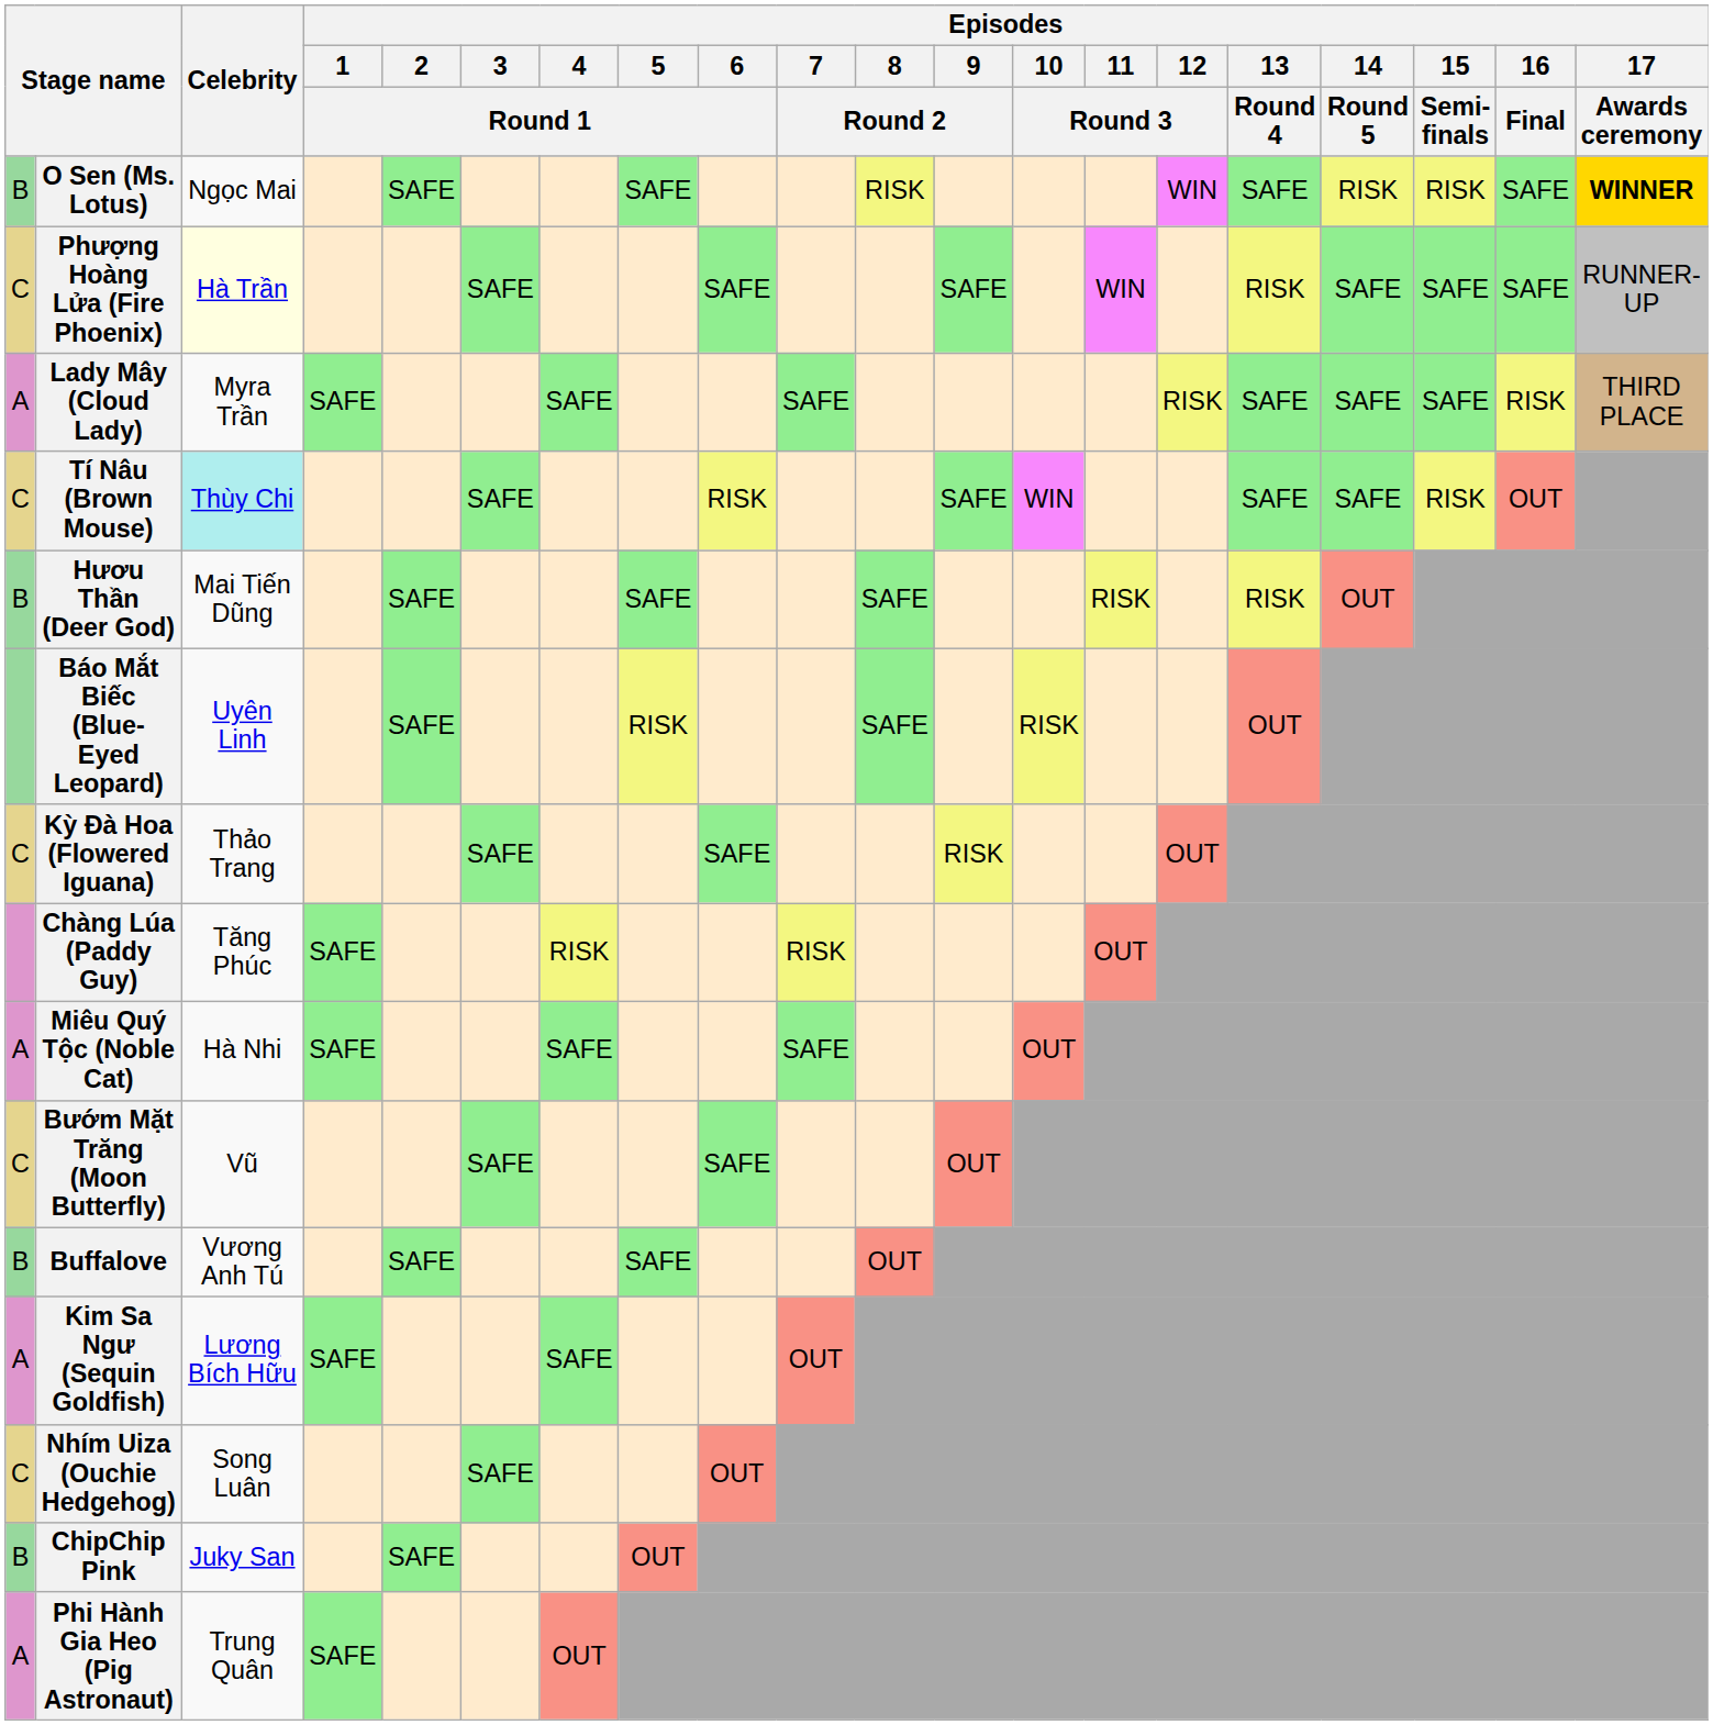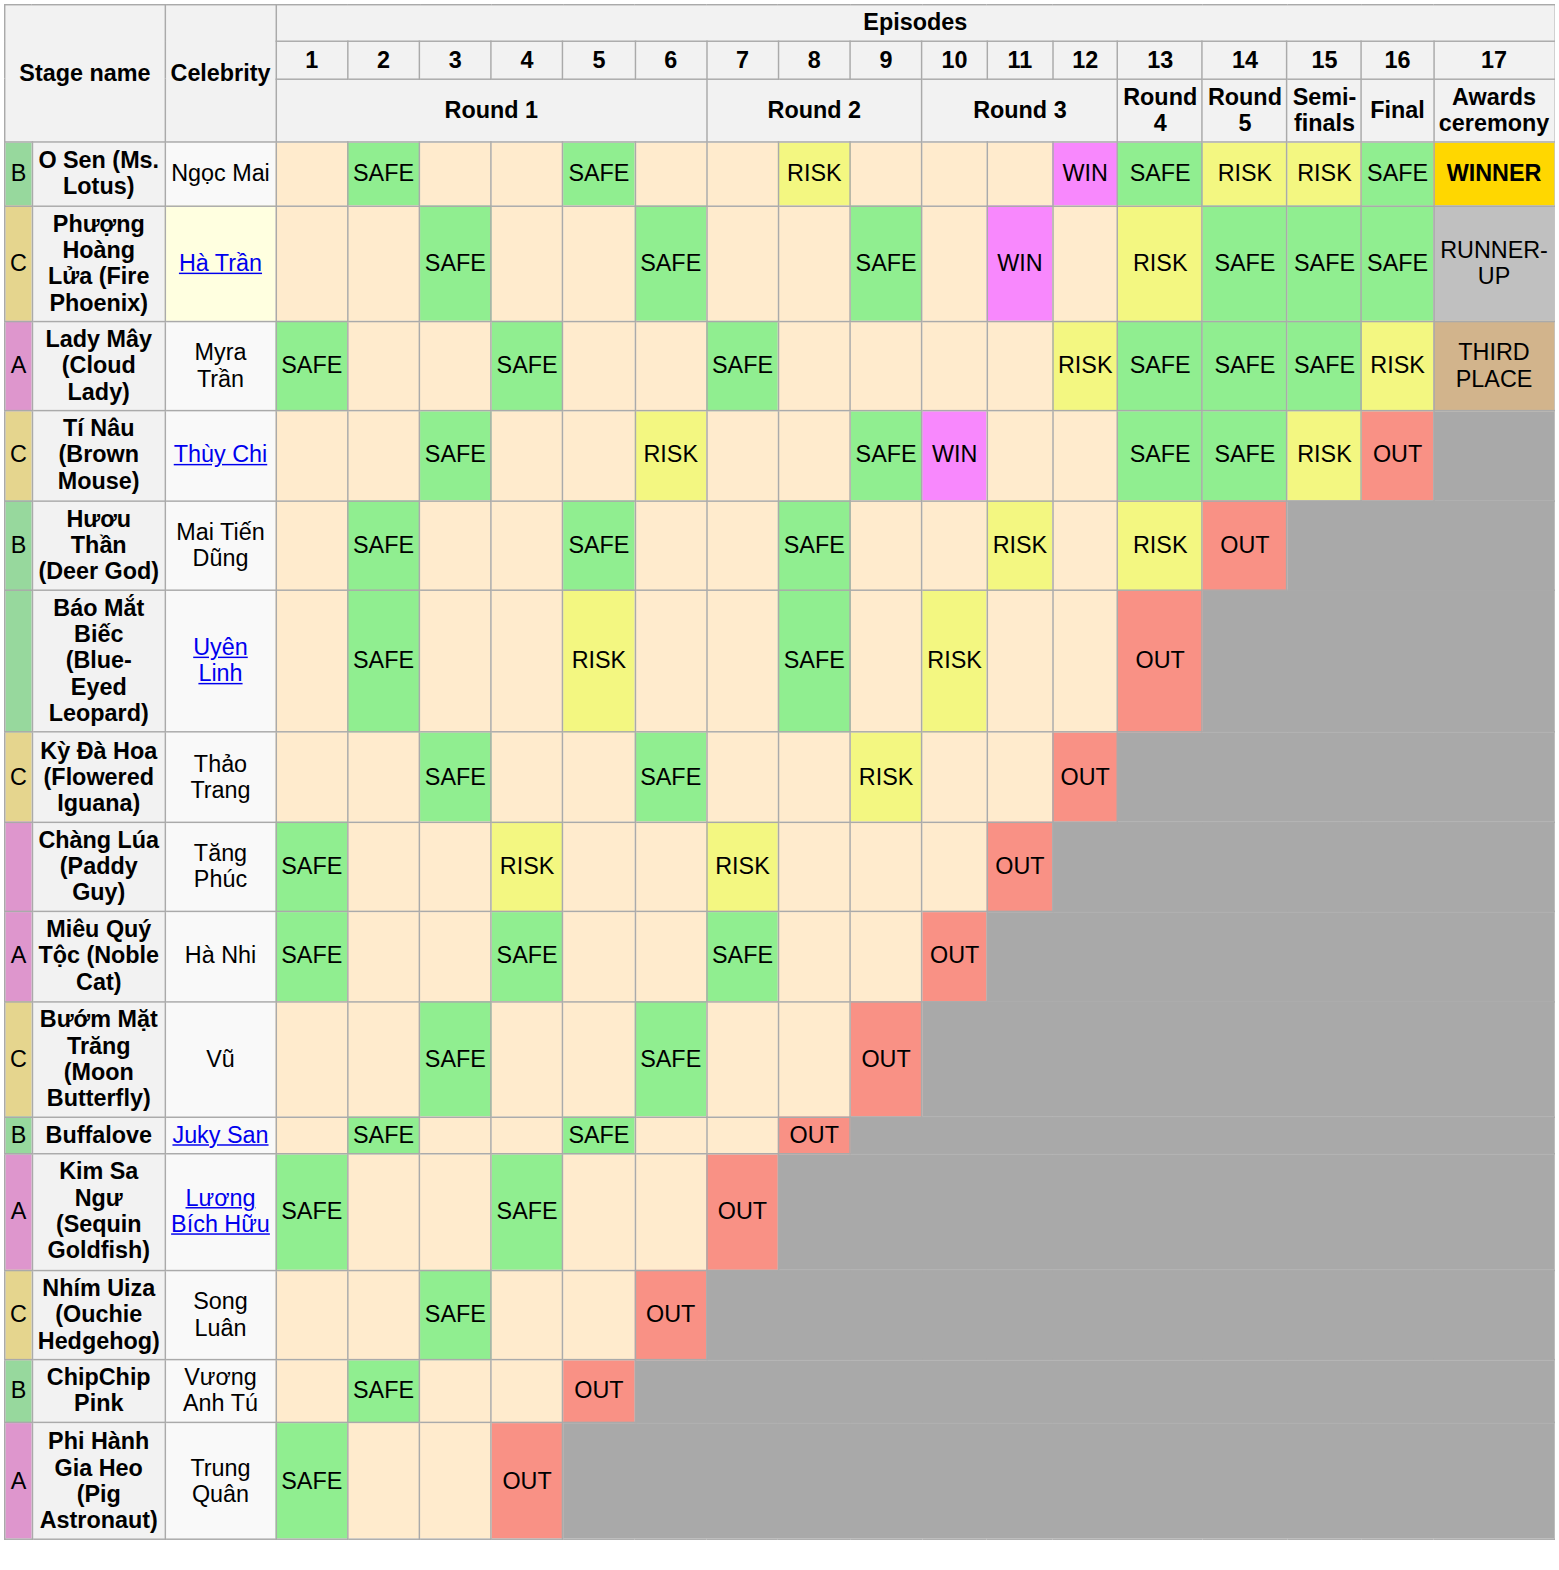Tí Nâu (Brown Mouse) | Celebrity: paleturquoise background -> no background
Buffalove | Celebrity: Vương Anh Tú -> Juky San
ChipChip Pink | Celebrity: Juky San -> Vương Anh Tú
